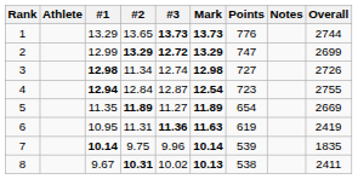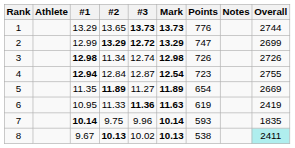3 | Points: 727 -> 726
6 | #2: 11.31 -> 11.33
7 | Points: 539 -> 593
8 | #2: 10.31 -> 10.13
8 | Overall: no background -> paleturquoise background
